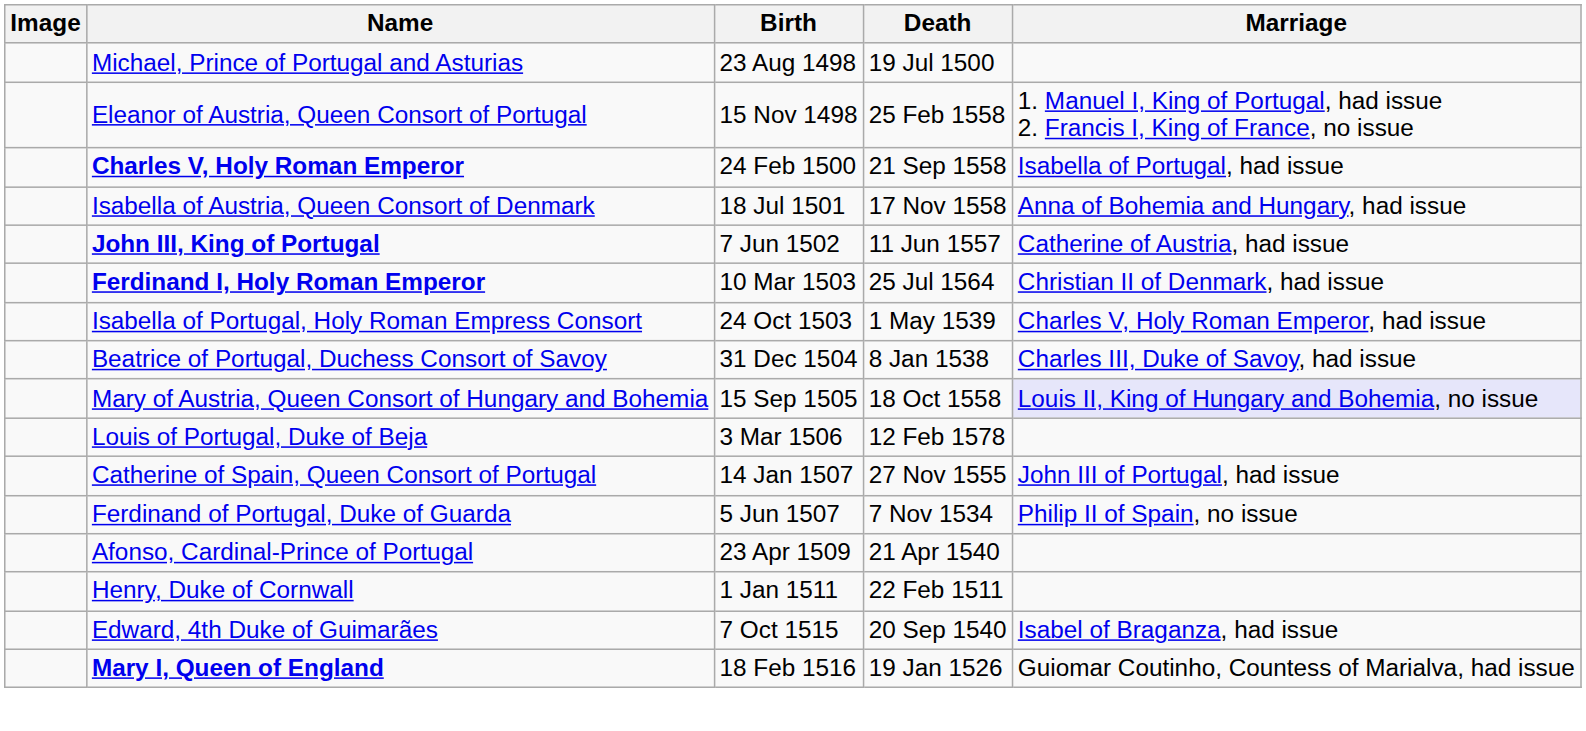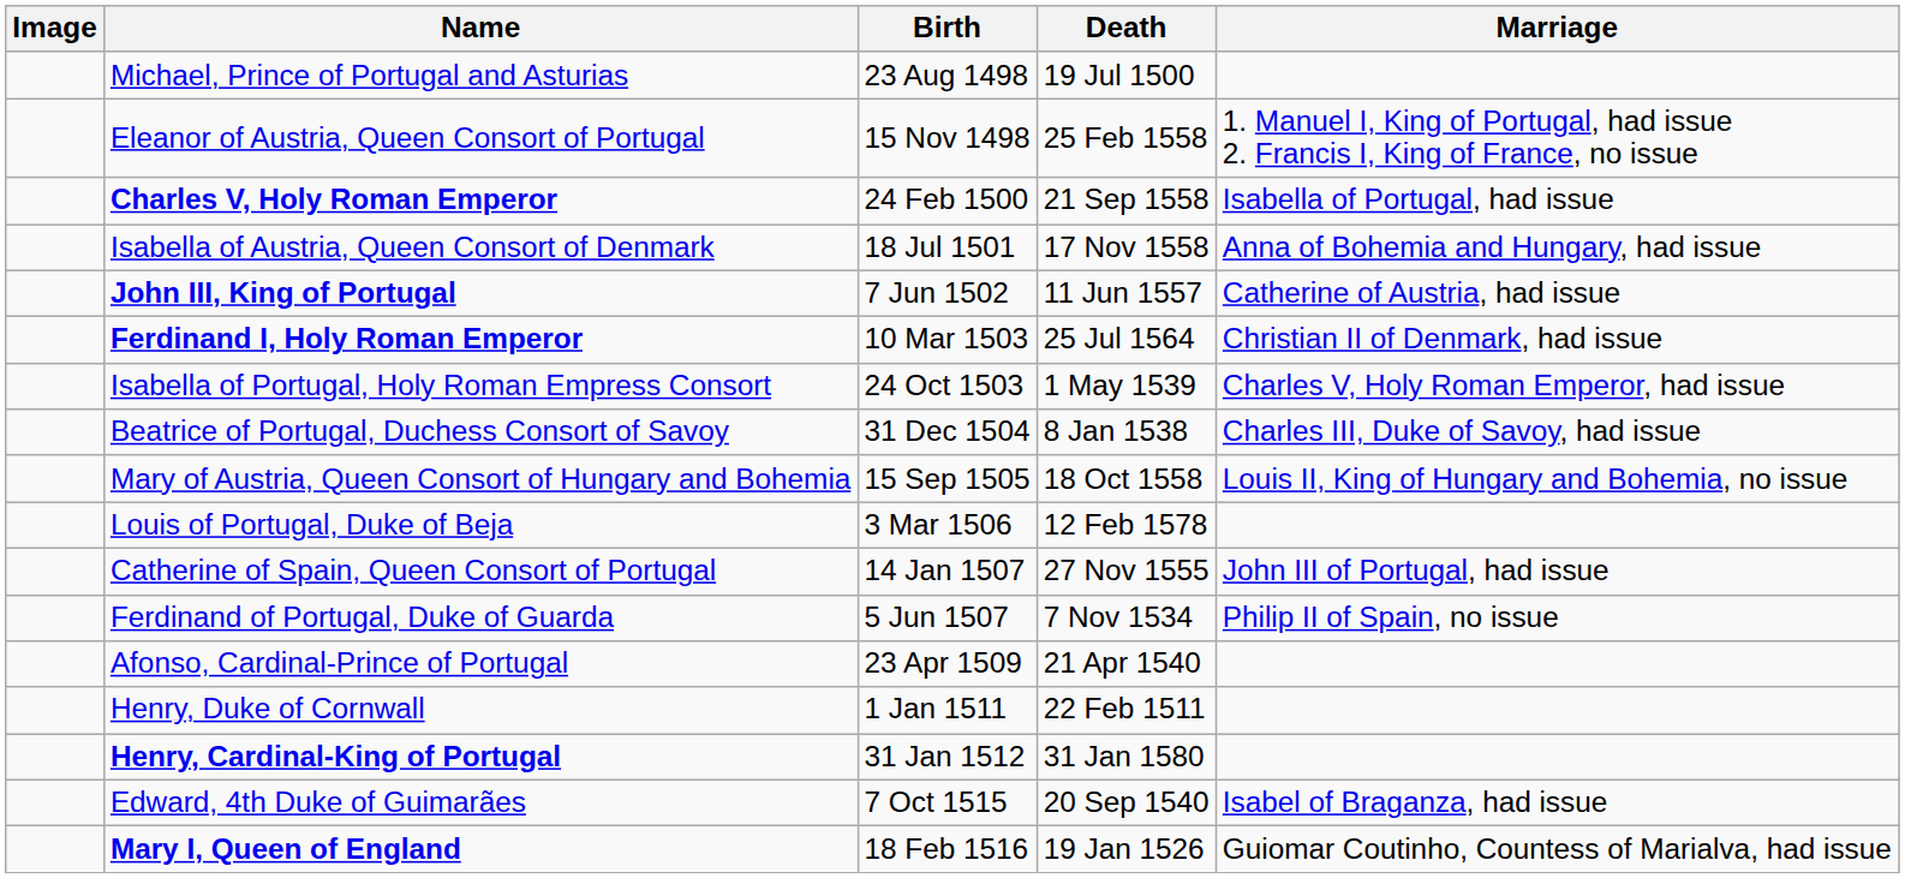Mary of Austria, Queen Consort of Hungary and Bohemia | Marriage: lavender background -> no background
+ row: Henry, Cardinal-King of Portugal | 31 Jan 1512 | 31 Jan 1580
